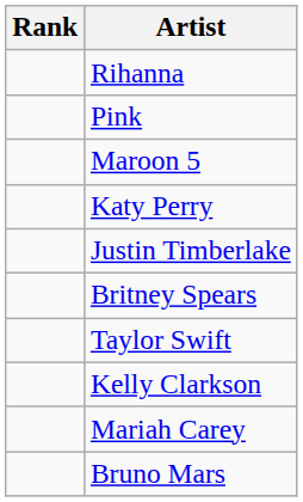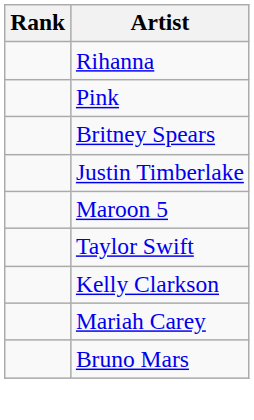rows swapped: Maroon 5 <-> Britney Spears
- row: Katy Perry
